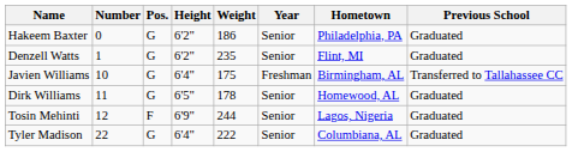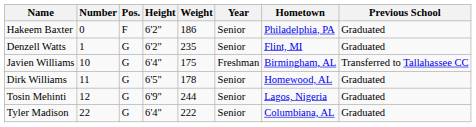Hakeem Baxter | Pos.: G -> F
Tosin Mehinti | Pos.: F -> G
